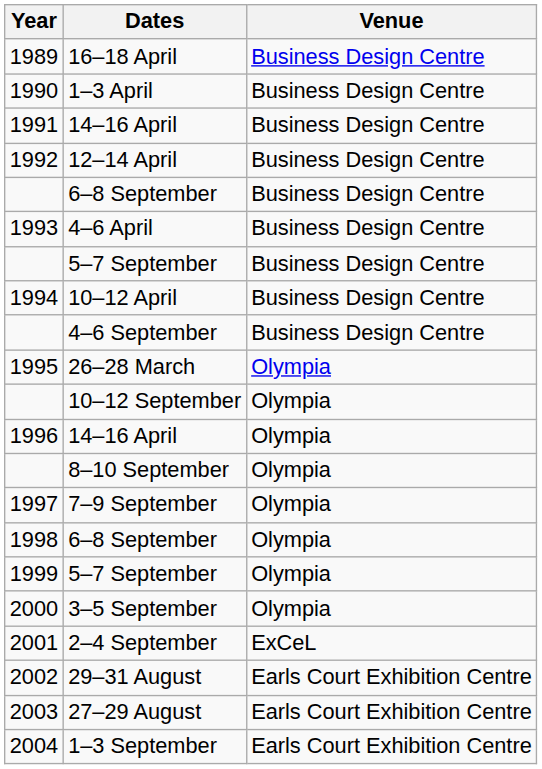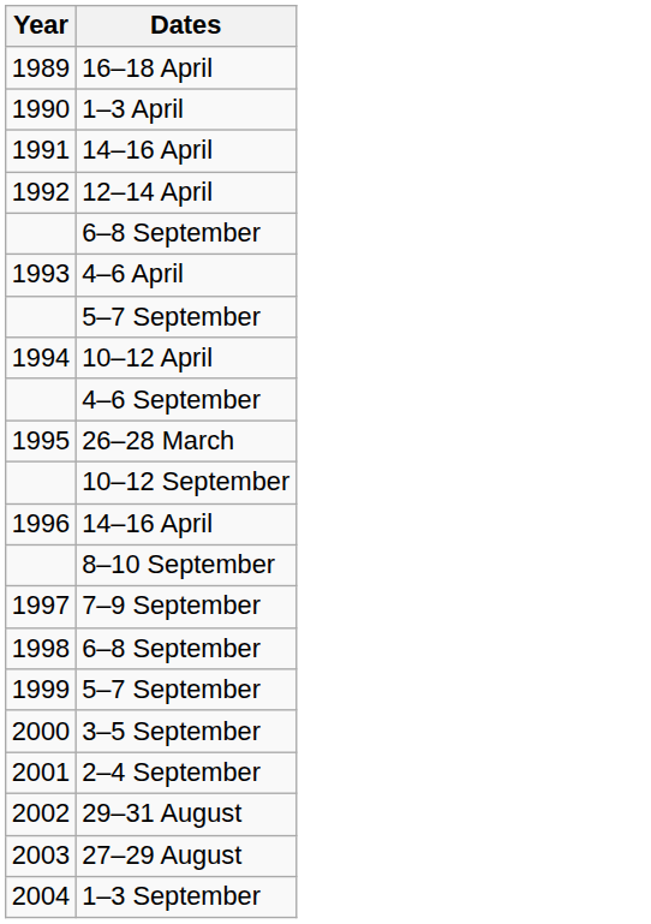- column: Venue | Business Design Centre | Business Design Centre | Business Design Centre | Business Design Centre | Business Design Centre | Business Design Centre | Business Design Centre | Business Design Centre | Business Design Centre | Olympia | Olympia | Olympia | Olympia | Olympia | Olympia | Olympia | Olympia | ExCeL | Earls Court Exhibition Centre | Earls Court Exhibition Centre | Earls Court Exhibition Centre
